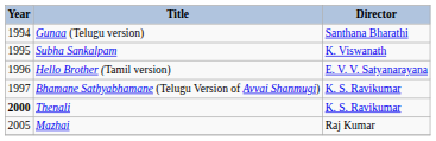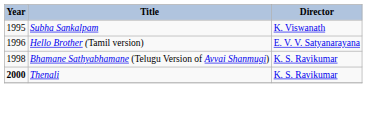- row: 1994 | Gunaa (Telugu version) | Santhana Bharathi
Bhamane Sathyabhamane (Telugu Version of Avvai Shanmugi) | Year: 1997 -> 1998
- row: 2005 | Mazhai | Raj Kumar
